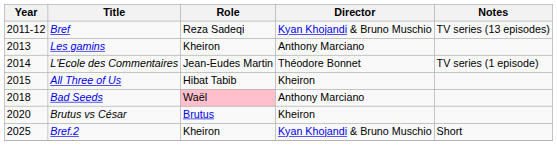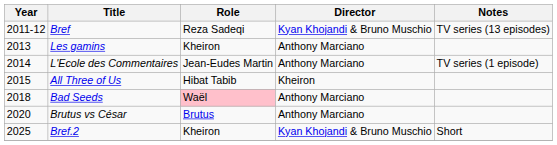L'Ecole des Commentaires | Director: Théodore Bonnet -> Anthony Marciano
Brutus vs César | Director: Kheiron -> Anthony Marciano
